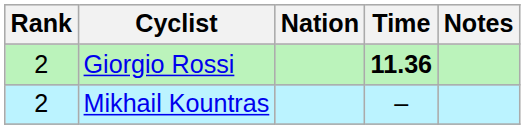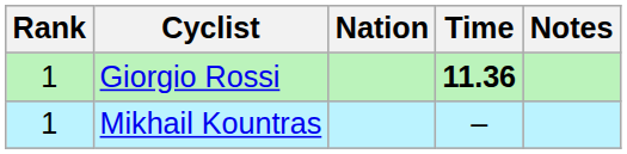Giorgio Rossi | Rank: 2 -> 1
Mikhail Kountras | Rank: 2 -> 1
